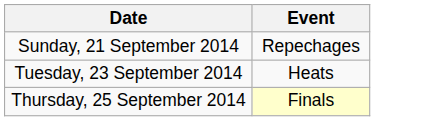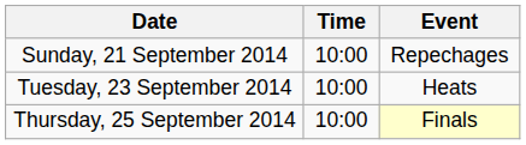+ column: Time | 10:00 | 10:00 | 10:00
